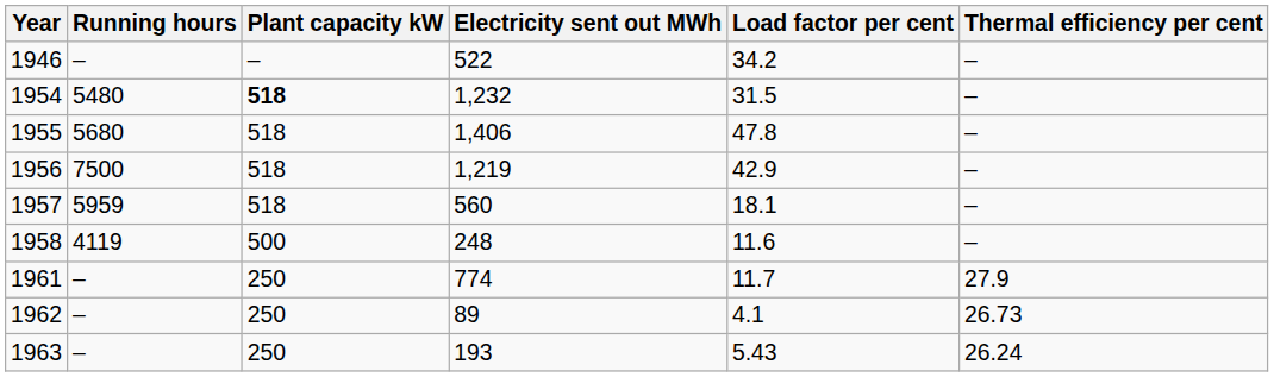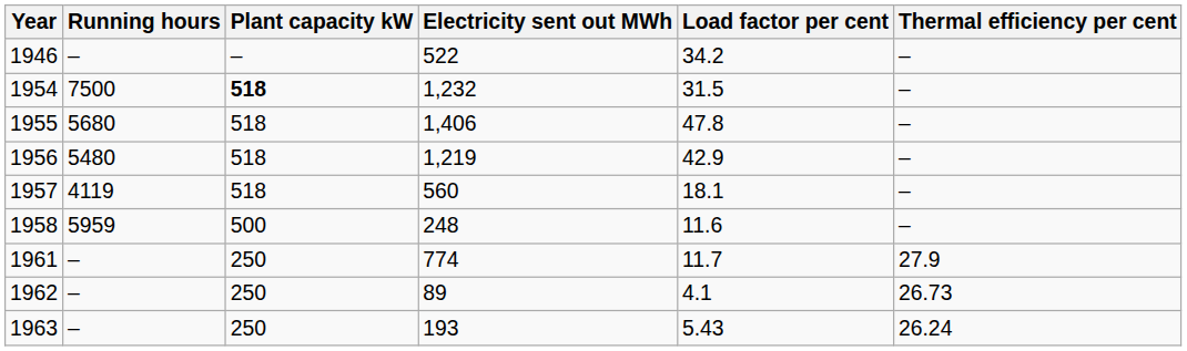1954 | Running hours: 5480 -> 7500
1956 | Running hours: 7500 -> 5480
1957 | Running hours: 5959 -> 4119
1958 | Running hours: 4119 -> 5959
